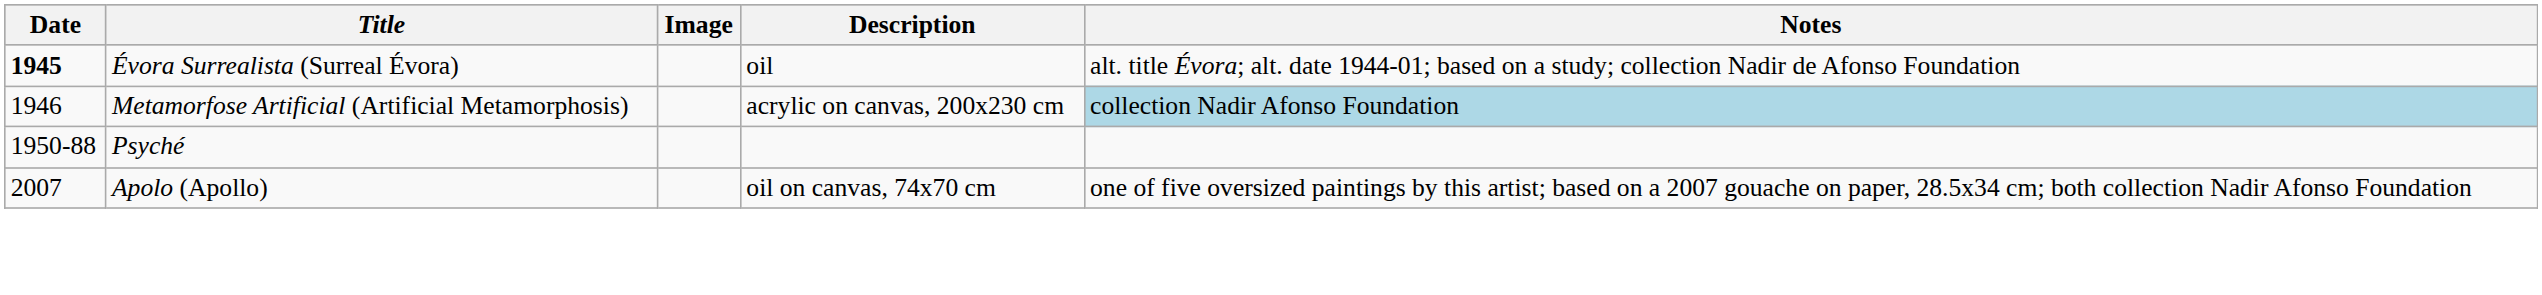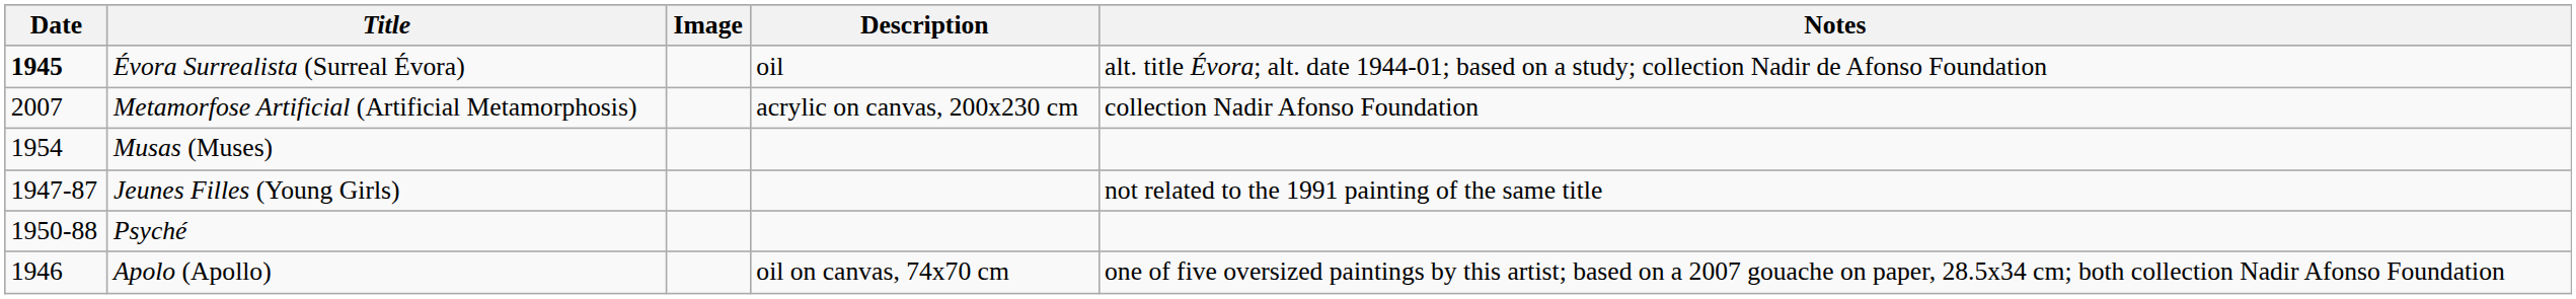Metamorfose Artificial (Artificial Metamorphosis) | Date: 1946 -> 2007
Metamorfose Artificial (Artificial Metamorphosis) | Notes: lightblue background -> no background
+ row: 1954 | Musas (Muses)
+ row: 1947-87 | Jeunes Filles (Young Girls) | not related to the 1991 painting of the same title
Apolo (Apollo) | Date: 2007 -> 1946
